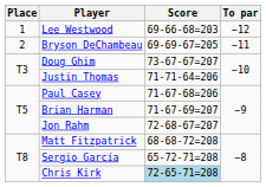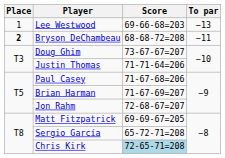Lee Westwood | To par: −12 -> −13
Bryson DeChambeau | Place: normal -> bold
Bryson DeChambeau | Score: 69-69-67=205 -> 68-68-72=208
Matt Fitzpatrick | Score: 68-68-72=208 -> 69-69-67=205
